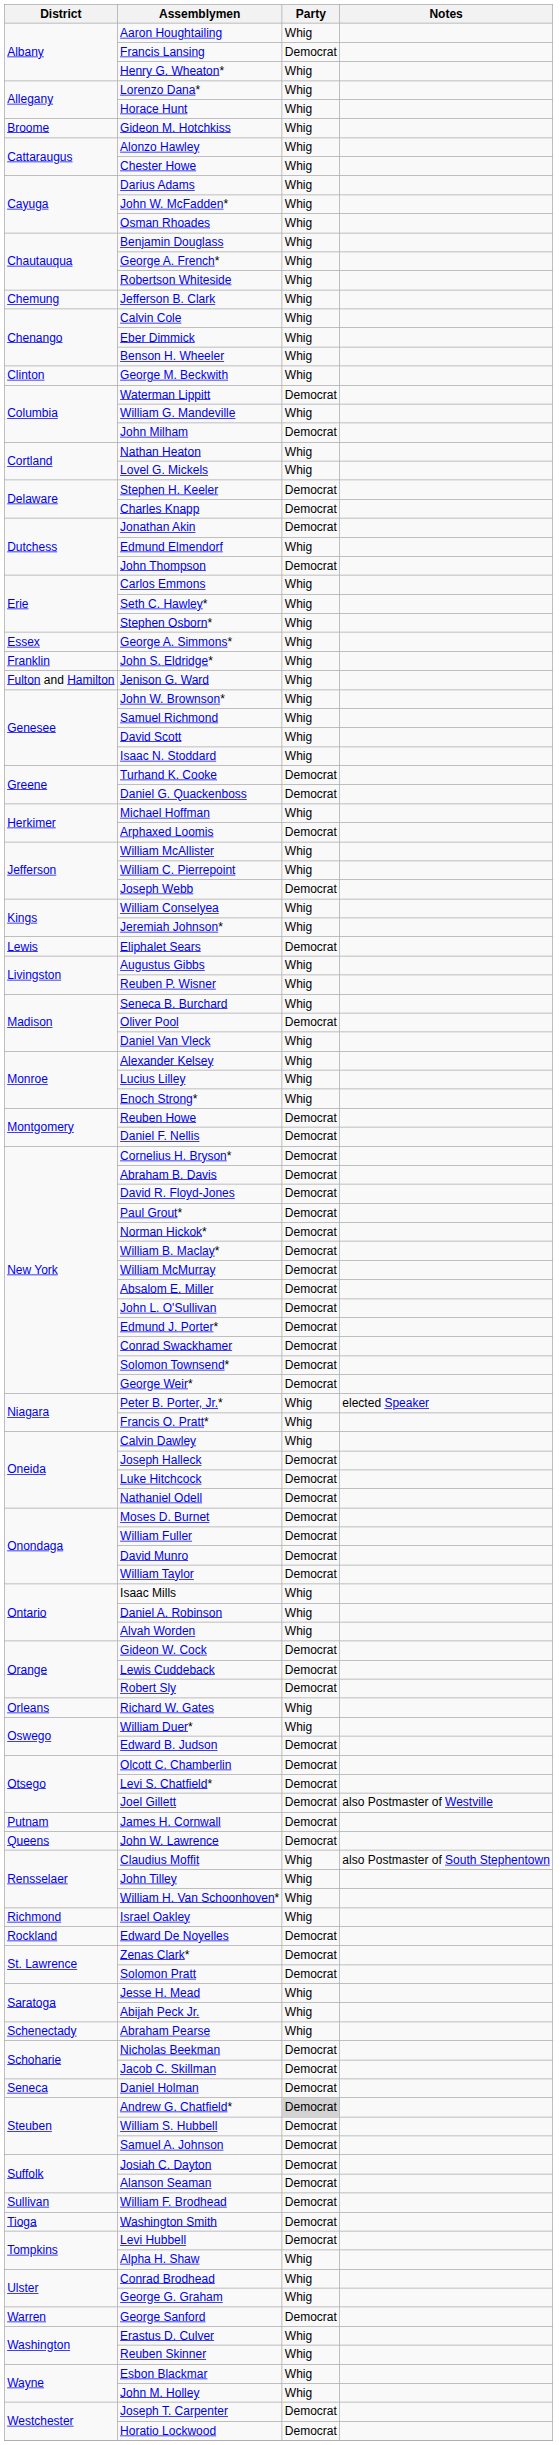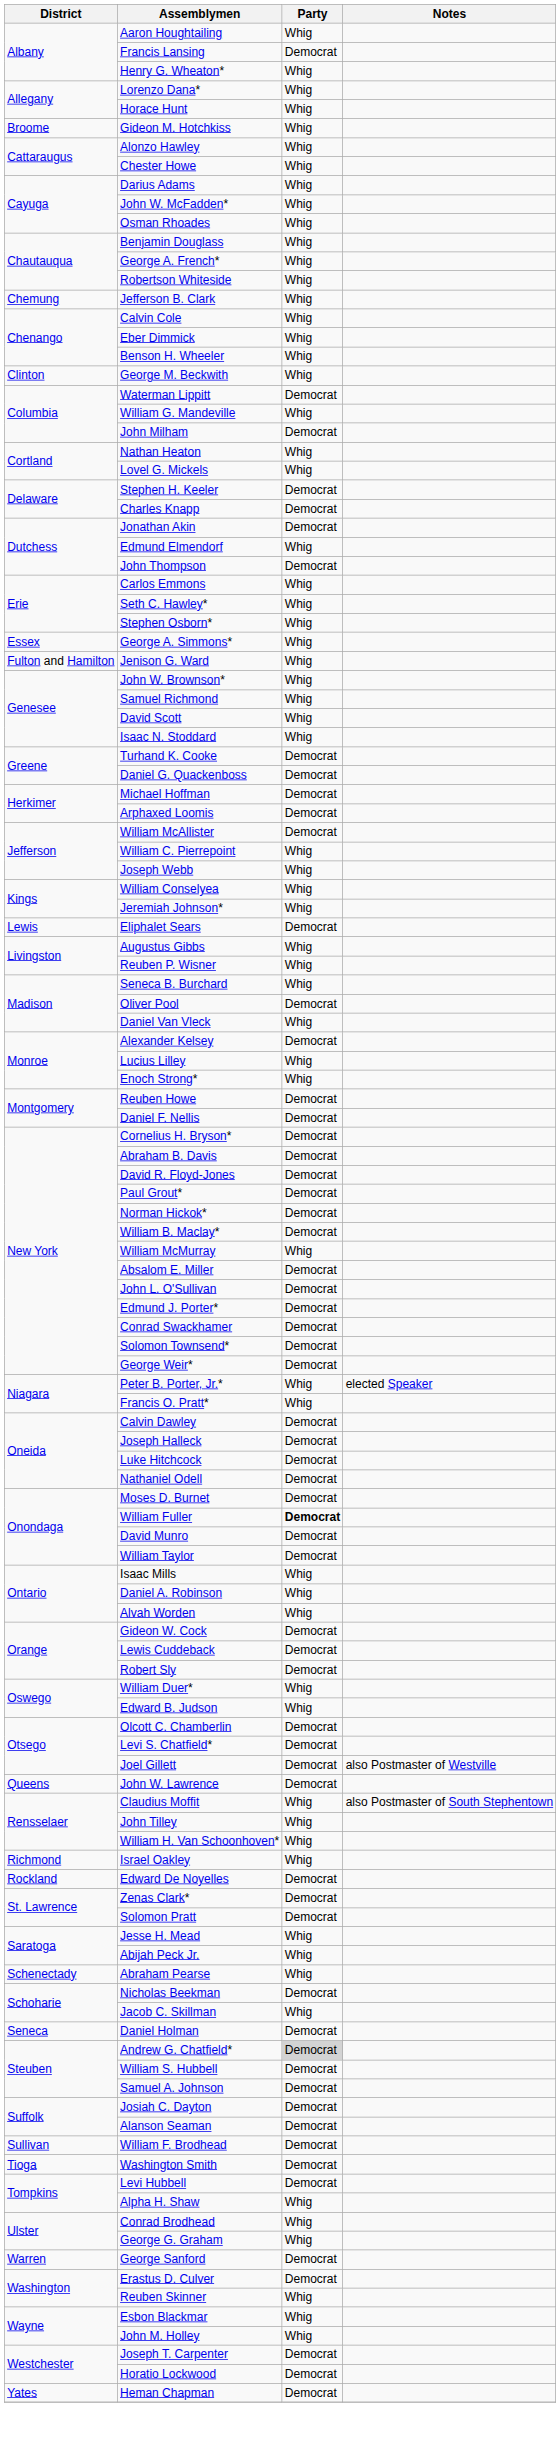- row: Franklin | John S. Eldridge* | Whig
Michael Hoffman | Party: Whig -> Democrat
William McAllister | Party: Whig -> Democrat
Joseph Webb | Party: Democrat -> Whig
Alexander Kelsey | Party: Whig -> Democrat
William McMurray | Party: Democrat -> Whig
Calvin Dawley | Party: Whig -> Democrat
William Fuller | Party: normal -> bold
- row: Orleans | Richard W. Gates | Whig
Edward B. Judson | Party: Democrat -> Whig
- row: Putnam | James H. Cornwall | Democrat
Jacob C. Skillman | Party: Democrat -> Whig
Erastus D. Culver | Party: Whig -> Democrat
+ row: Yates | Heman Chapman | Democrat
